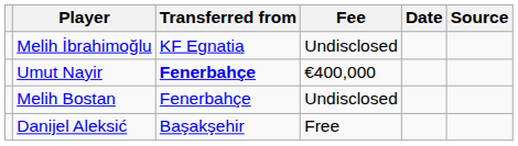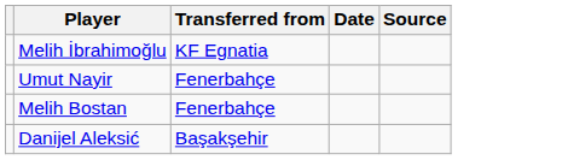- column: Fee | Undisclosed | €400,000 | Undisclosed | Free
Umut Nayir | Transferred from: bold -> normal
